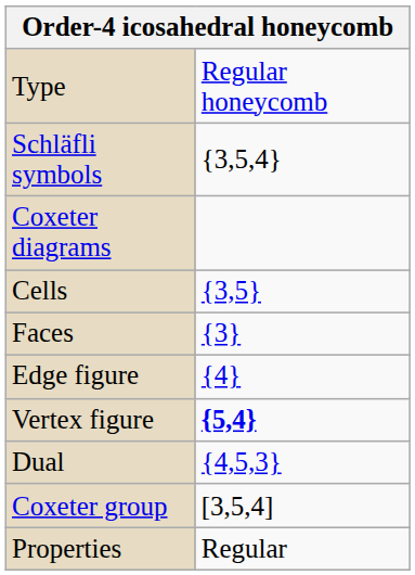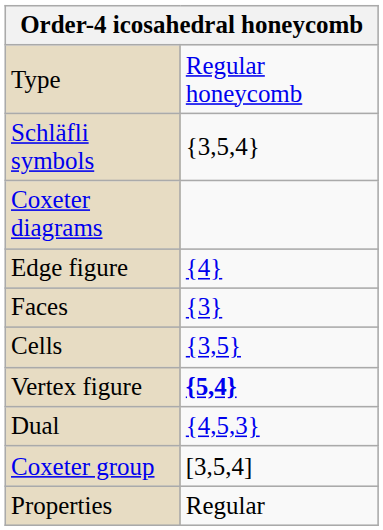rows swapped: Cells <-> Edge figure
